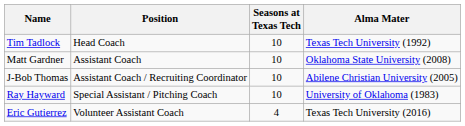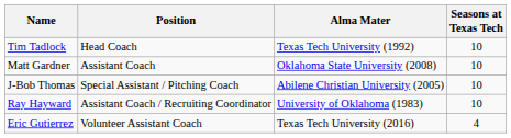columns swapped: Seasons at Texas Tech <-> Alma Mater
J-Bob Thomas | Position: Assistant Coach / Recruiting Coordinator -> Special Assistant / Pitching Coach
Ray Hayward | Position: Special Assistant / Pitching Coach -> Assistant Coach / Recruiting Coordinator
